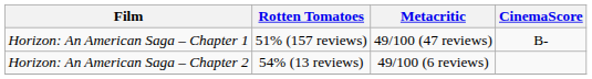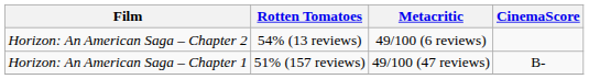rows swapped: Horizon: An American Saga – Chapter 1 <-> Horizon: An American Saga – Chapter 2
